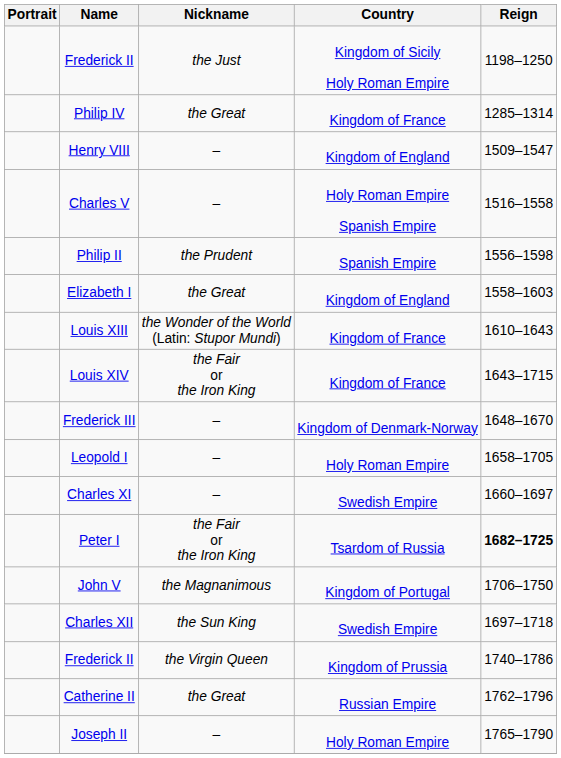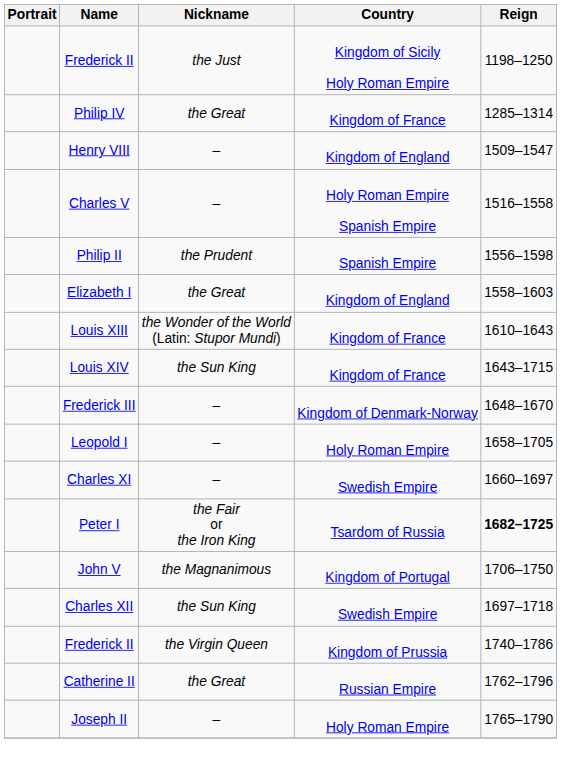Louis XIV | Nickname: the Fair or the Iron King -> the Sun King
